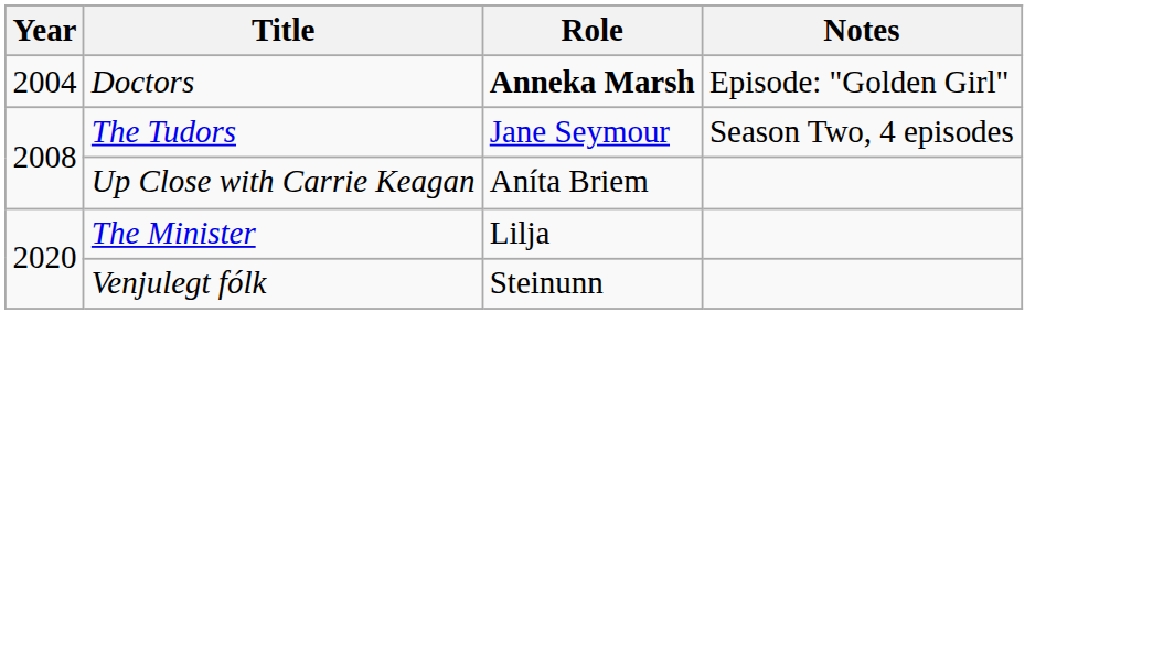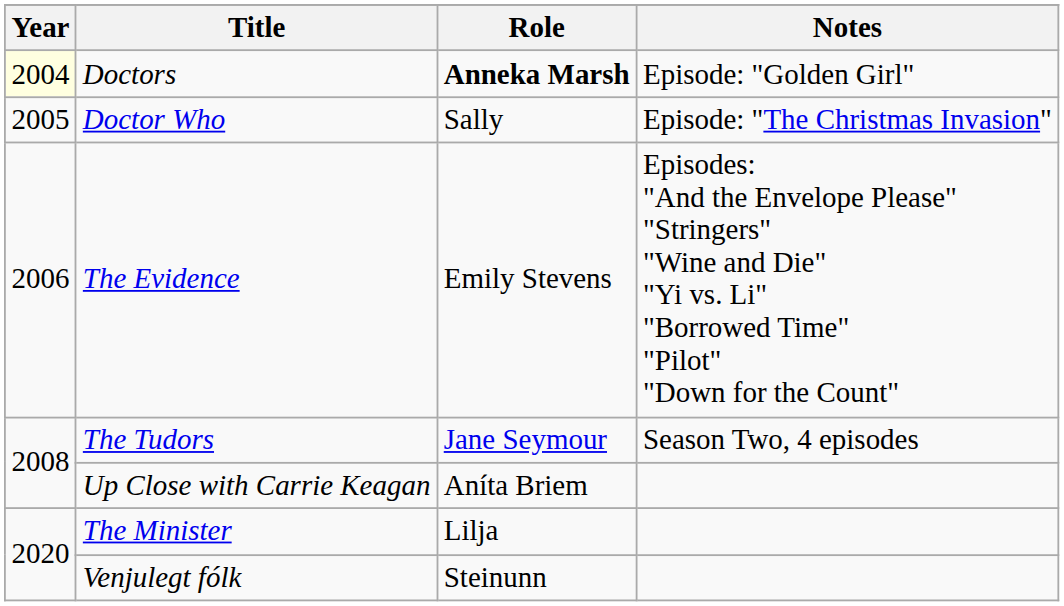Doctors | Year: no background -> lightyellow background
+ row: 2005 | Doctor Who | Sally | Episode: "The Christmas Invasion"
+ row: 2006 | The Evidence | Emily Stevens | Episodes: "And the Envelope Please" "Stringers" "Wine and Die" "Yi vs. Li" "Borrowed Time" "Pilot" "Down for the Count"
